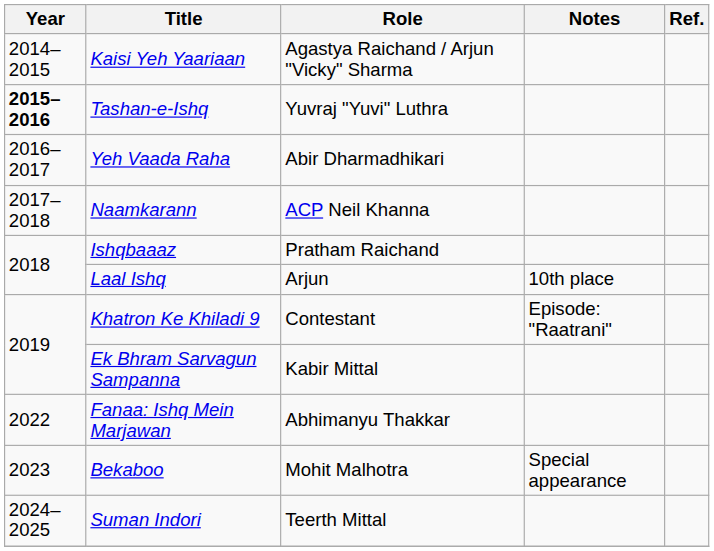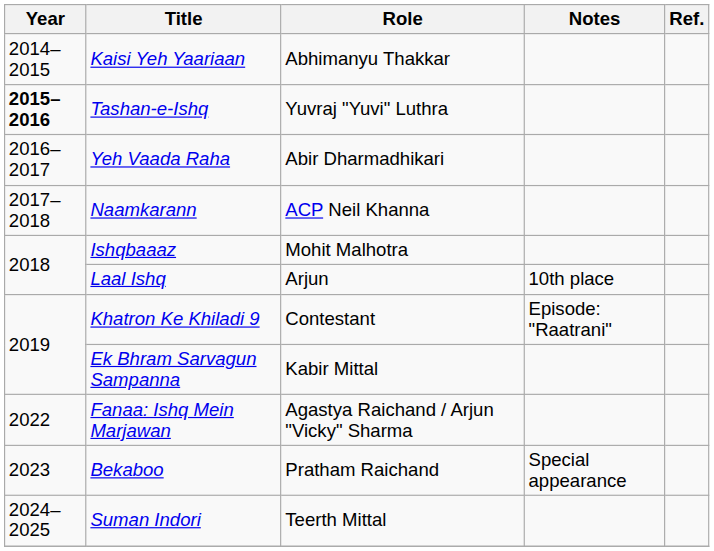Kaisi Yeh Yaariaan | Role: Agastya Raichand / Arjun "Vicky" Sharma -> Abhimanyu Thakkar
Ishqbaaaz | Role: Pratham Raichand -> Mohit Malhotra
Fanaa: Ishq Mein Marjawan | Role: Abhimanyu Thakkar -> Agastya Raichand / Arjun "Vicky" Sharma
Bekaboo | Role: Mohit Malhotra -> Pratham Raichand
